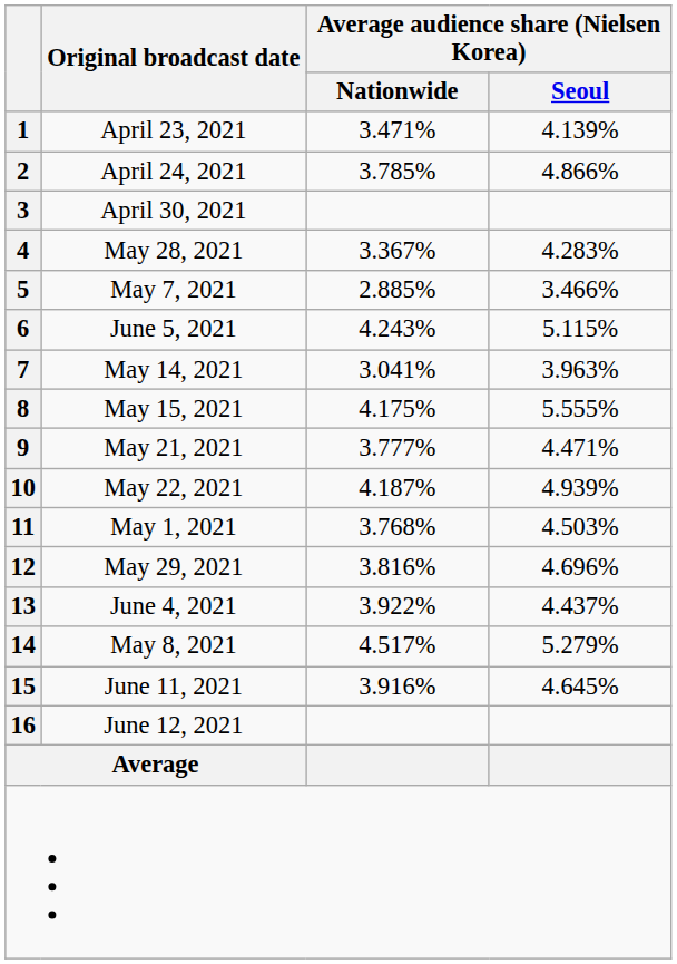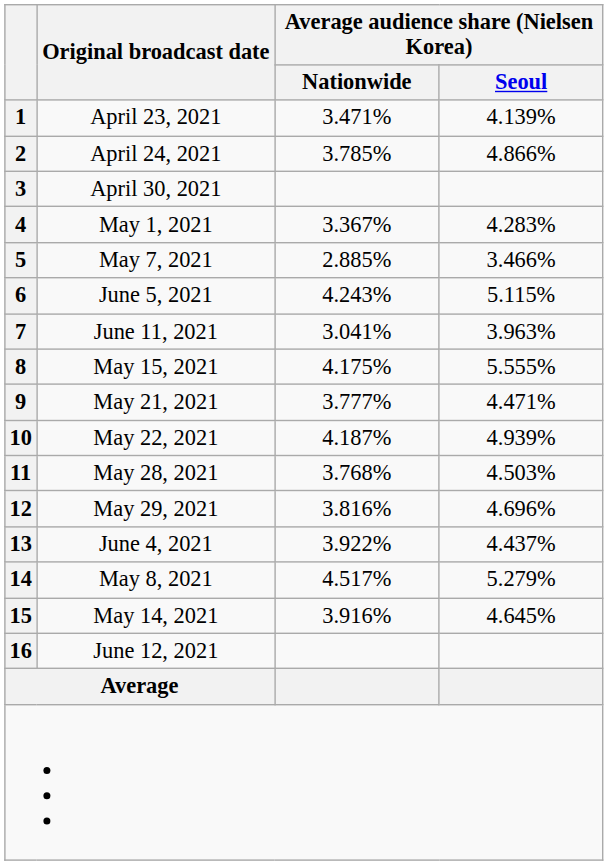4 | Original broadcast date: May 28, 2021 -> May 1, 2021
7 | Original broadcast date: May 14, 2021 -> June 11, 2021
11 | Original broadcast date: May 1, 2021 -> May 28, 2021
15 | Original broadcast date: June 11, 2021 -> May 14, 2021
